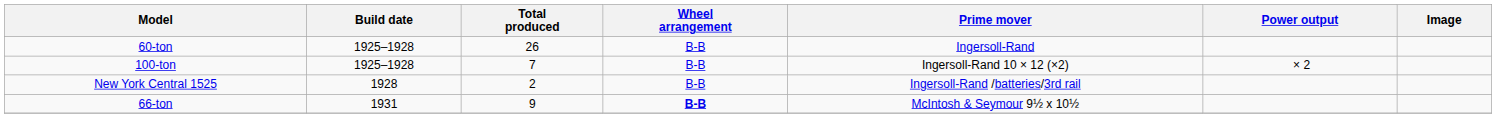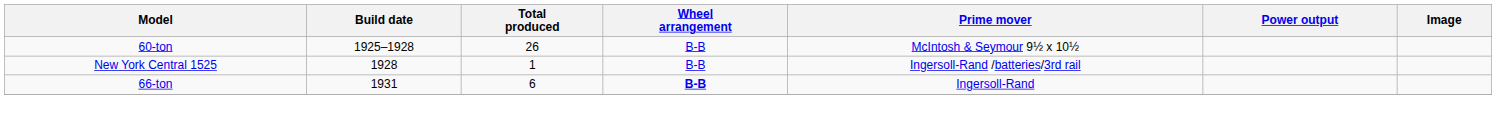60-ton | Prime mover: Ingersoll-Rand -> McIntosh & Seymour 9½ x 10½
- row: 100-ton | 1925–1928 | 7 | B-B | Ingersoll-Rand 10 × 12 (×2) | × 2
New York Central 1525 | Total produced: 2 -> 1
66-ton | Total produced: 9 -> 6
66-ton | Prime mover: McIntosh & Seymour 9½ x 10½ -> Ingersoll-Rand
